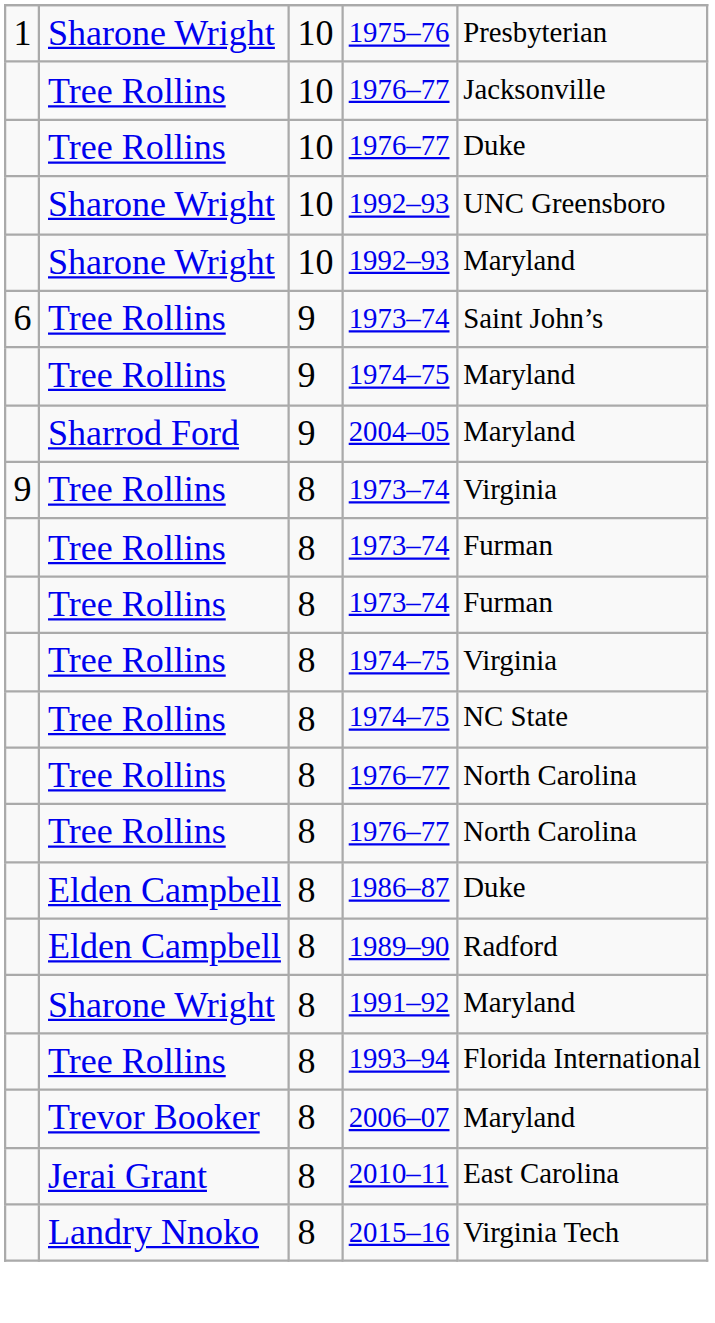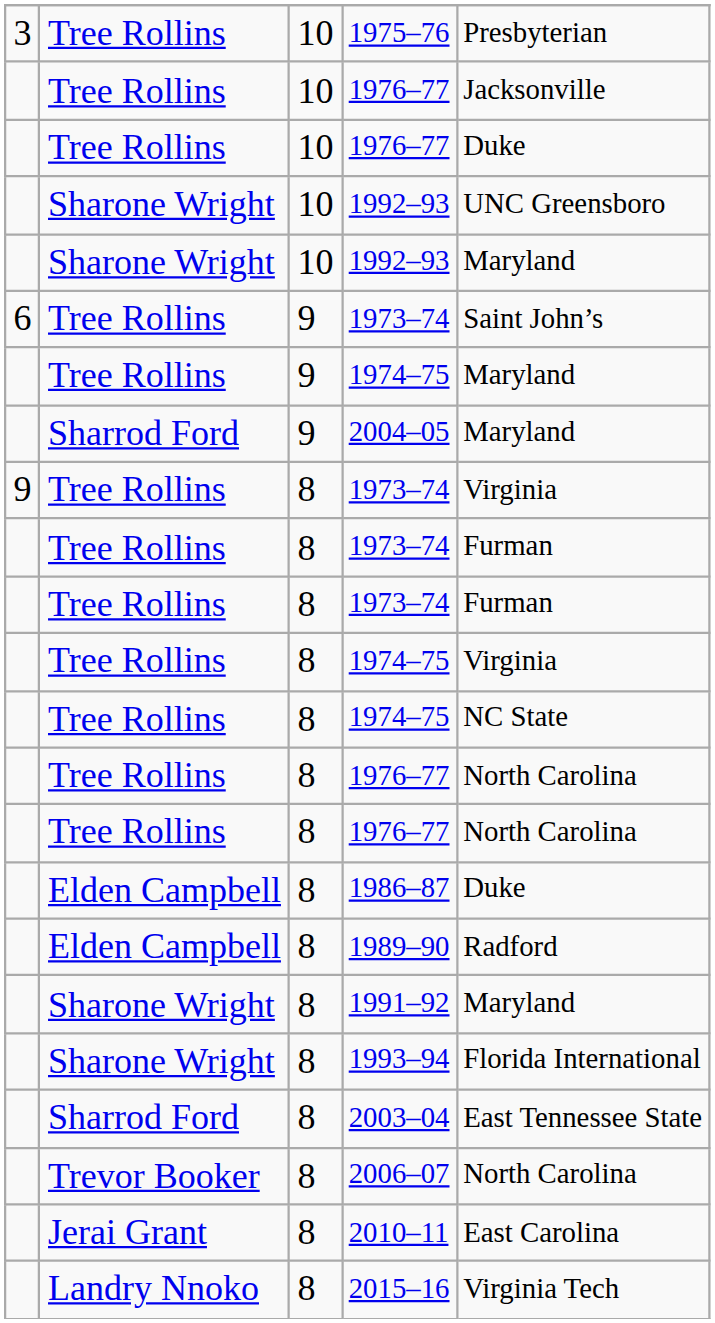1975–76 | column 1: 1 -> 3
1975–76 | column 2: Sharone Wright -> Tree Rollins
1993–94 | column 2: Tree Rollins -> Sharone Wright
+ row: Sharrod Ford | 8 | 2003–04 | East Tennessee State
2006–07 | column 5: Maryland -> North Carolina
